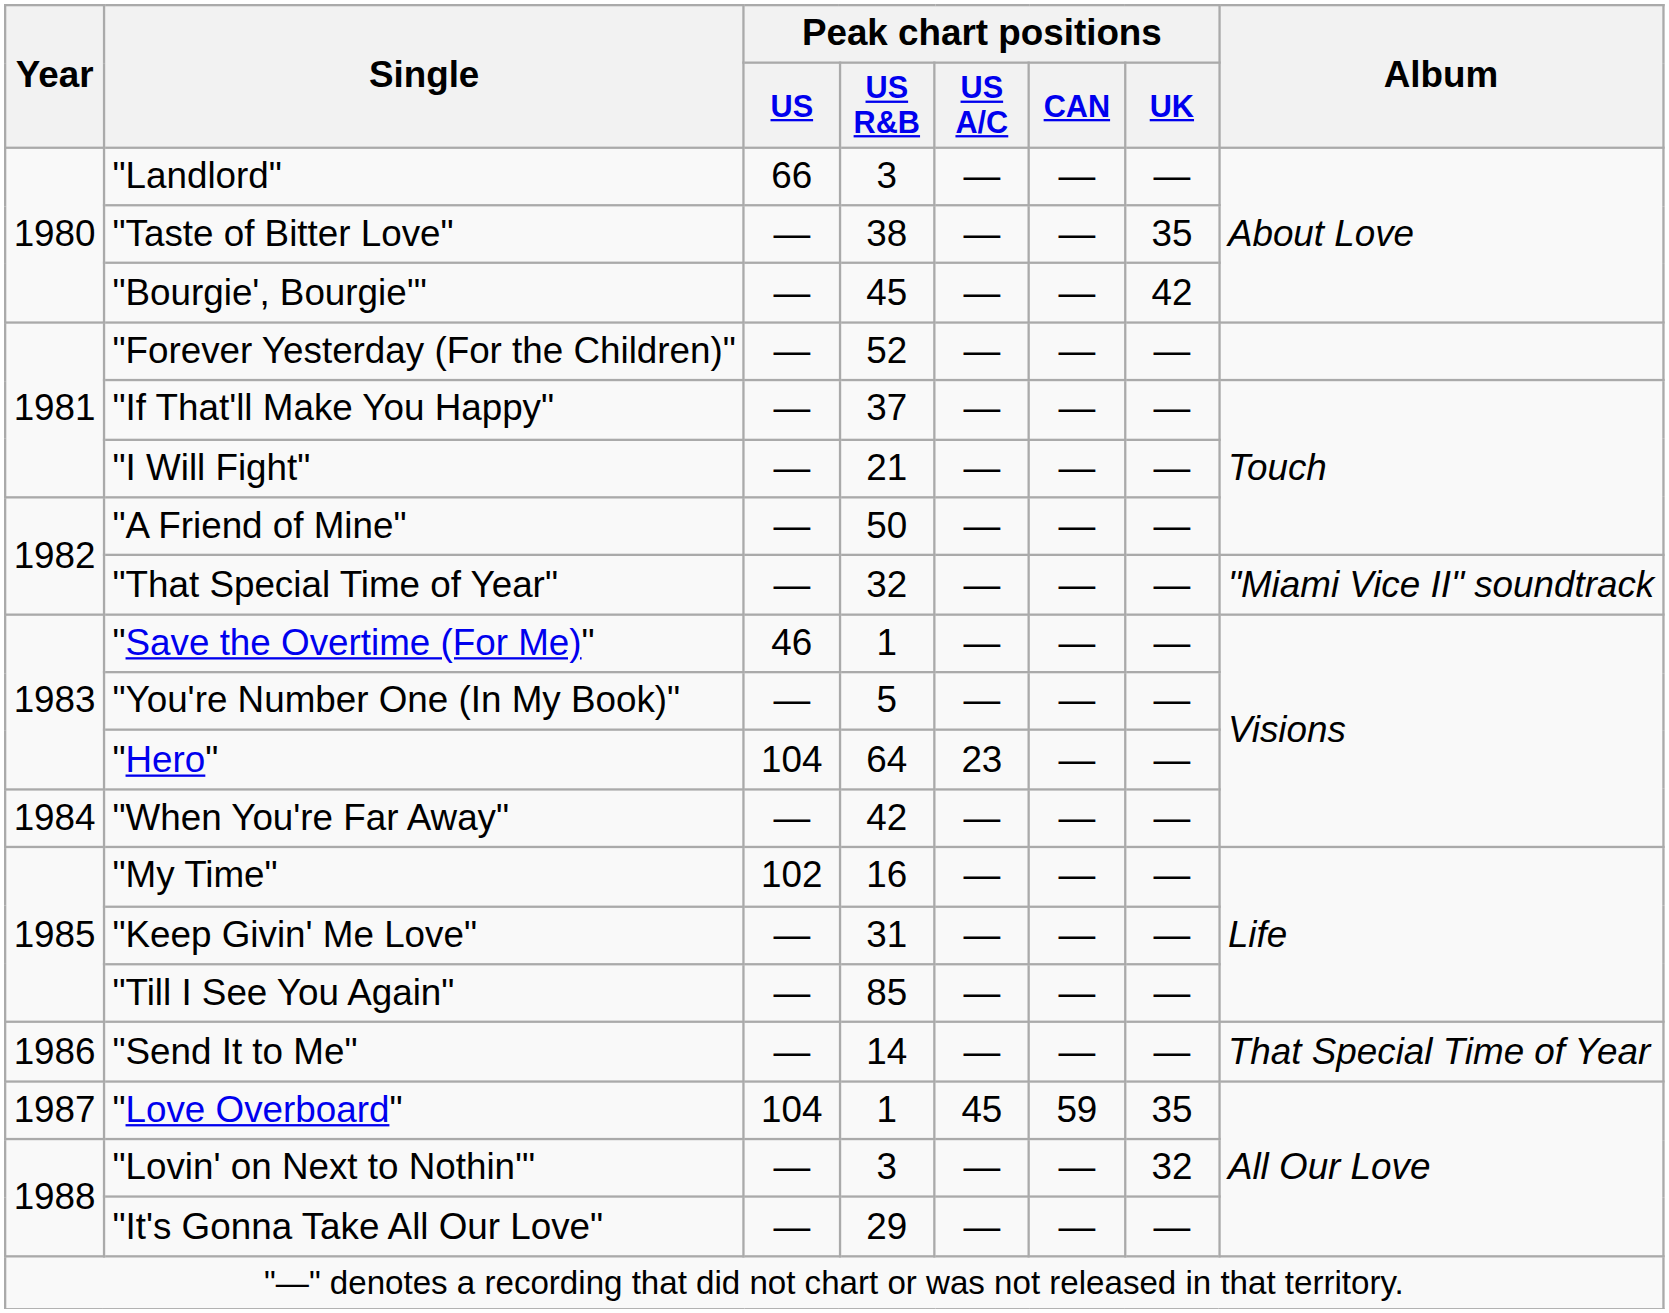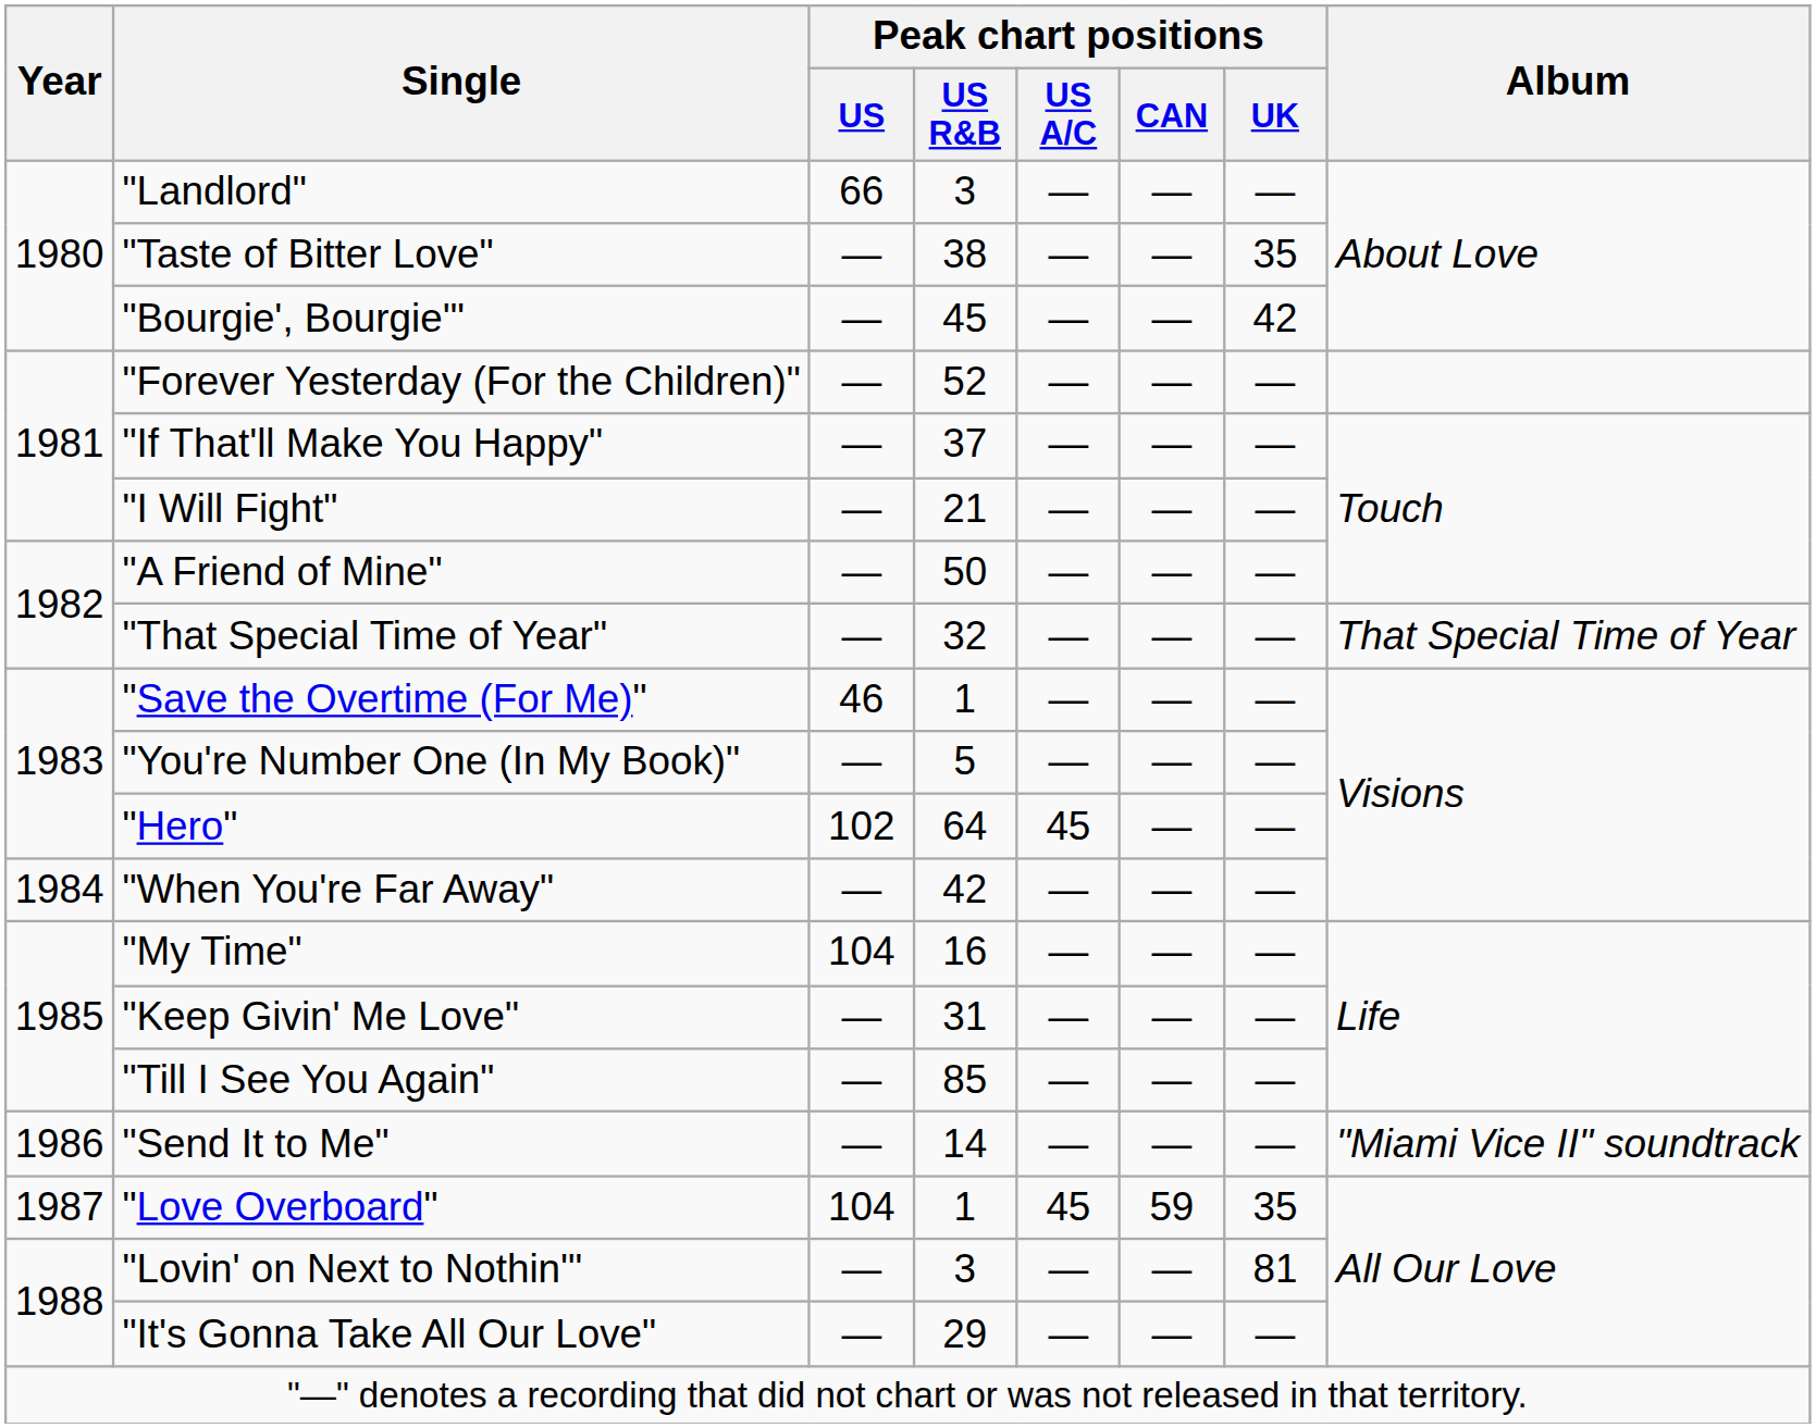"That Special Time of Year" | Album: "Miami Vice II" soundtrack -> That Special Time of Year
"Hero" | Peak chart positions / US: 104 -> 102
"Hero" | Peak chart positions / US A/C: 23 -> 45
"My Time" | Peak chart positions / US: 102 -> 104
"Send It to Me" | Album: That Special Time of Year -> "Miami Vice II" soundtrack
"Lovin' on Next to Nothin'" | Peak chart positions / UK: 32 -> 81
